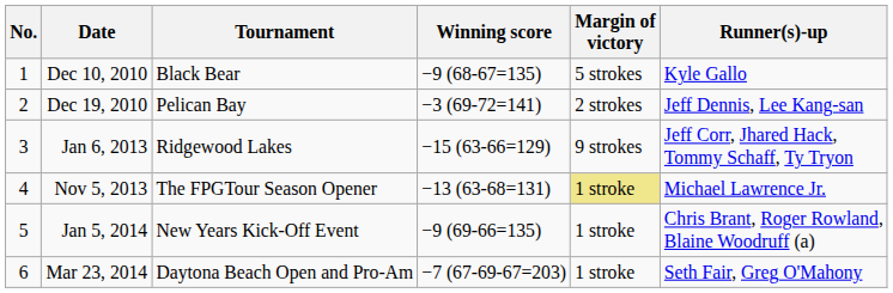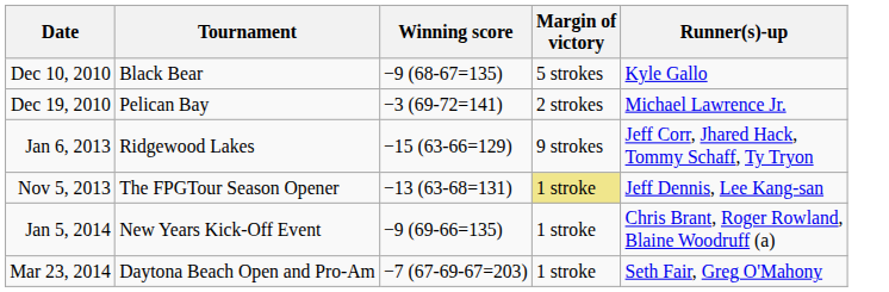- column: No. | 1 | 2 | 3 | 4 | 5 | 6
Dec 19, 2010 | Runner(s)-up: Jeff Dennis, Lee Kang-san -> Michael Lawrence Jr.
Nov 5, 2013 | Runner(s)-up: Michael Lawrence Jr. -> Jeff Dennis, Lee Kang-san
